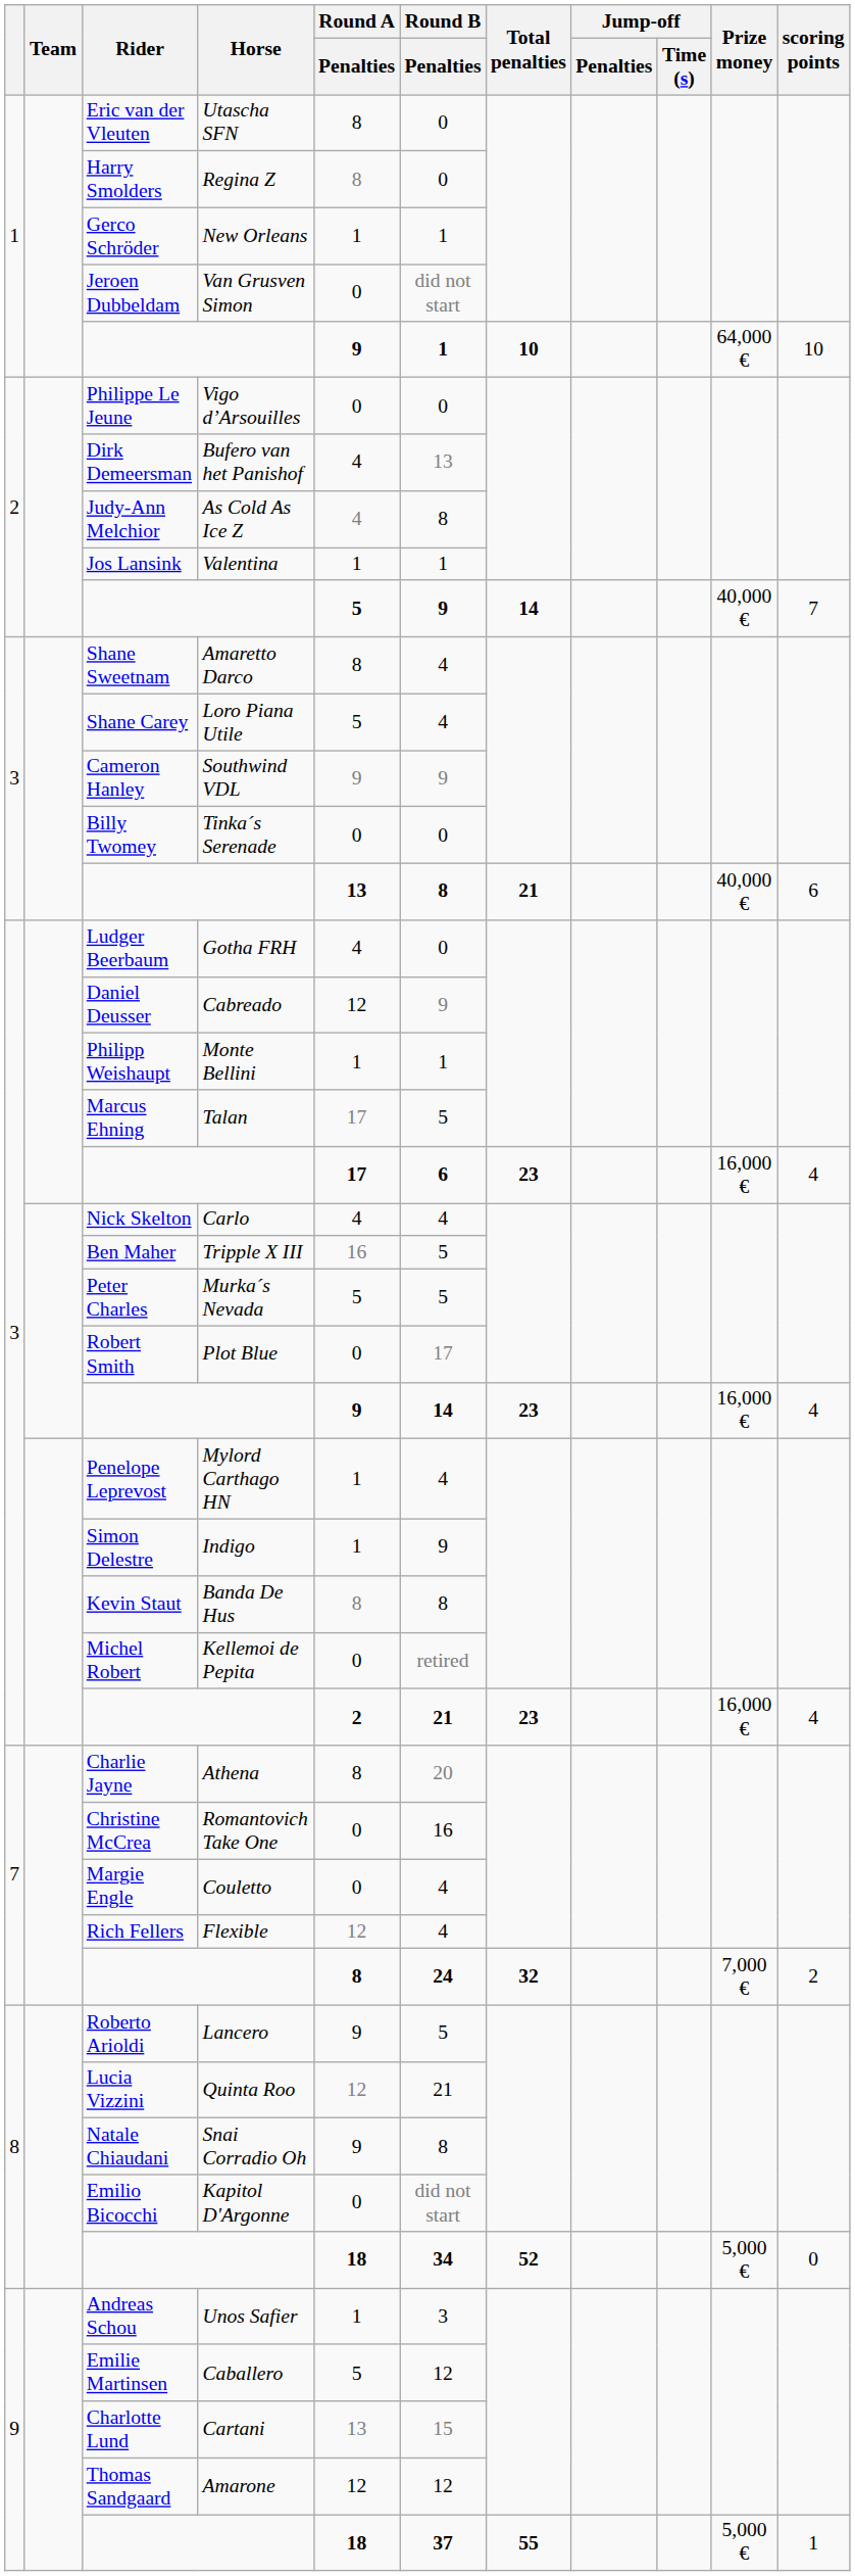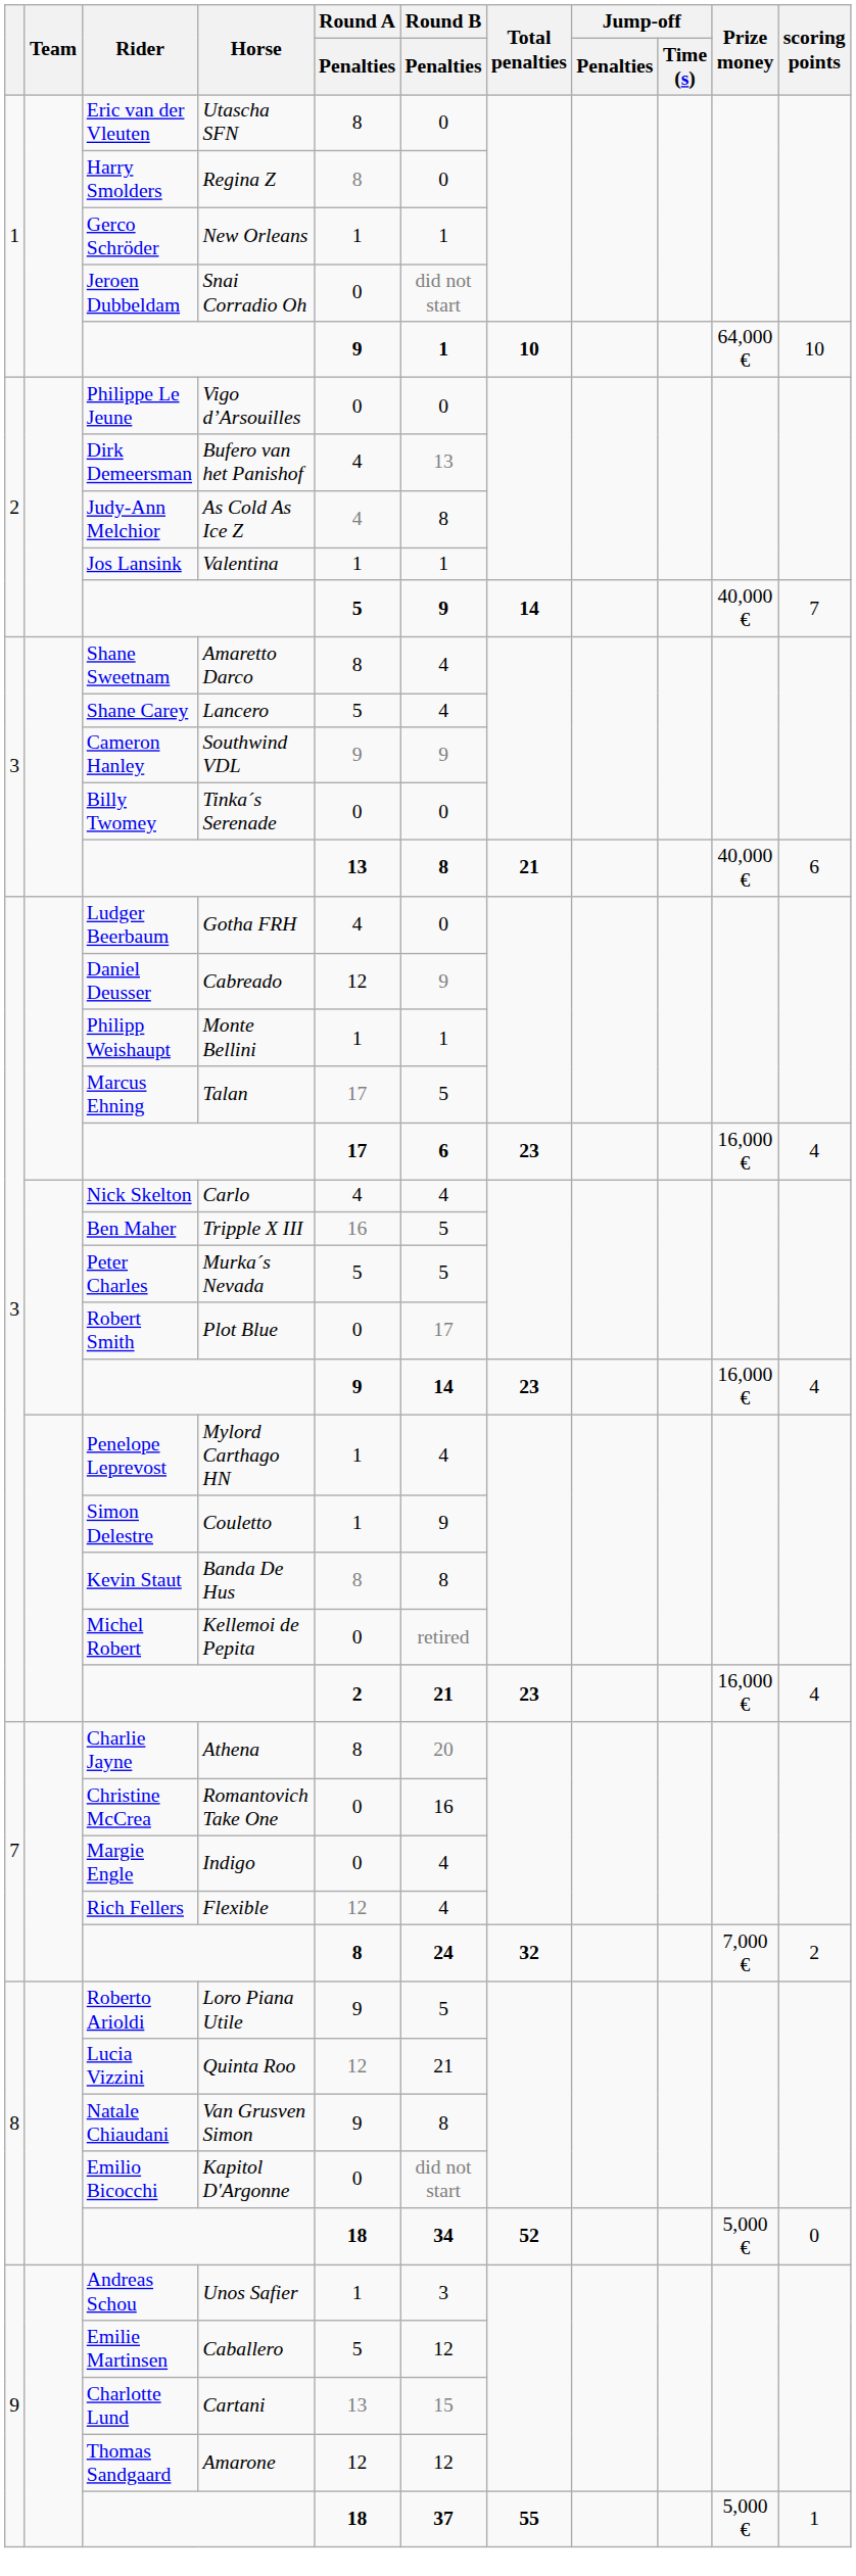Jeroen Dubbeldam | Horse: Van Grusven Simon -> Snai Corradio Oh
Shane Carey | Horse: Loro Piana Utile -> Lancero
Simon Delestre | Horse: Indigo -> Couletto
Margie Engle | Horse: Couletto -> Indigo
Roberto Arioldi | Horse: Lancero -> Loro Piana Utile
Natale Chiaudani | Horse: Snai Corradio Oh -> Van Grusven Simon
